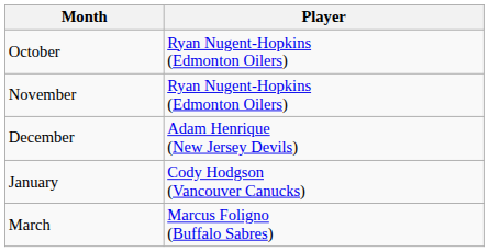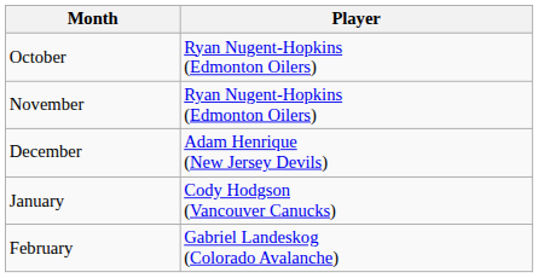+ row: February | Gabriel Landeskog (Colorado Avalanche)
- row: March | Marcus Foligno (Buffalo Sabres)
